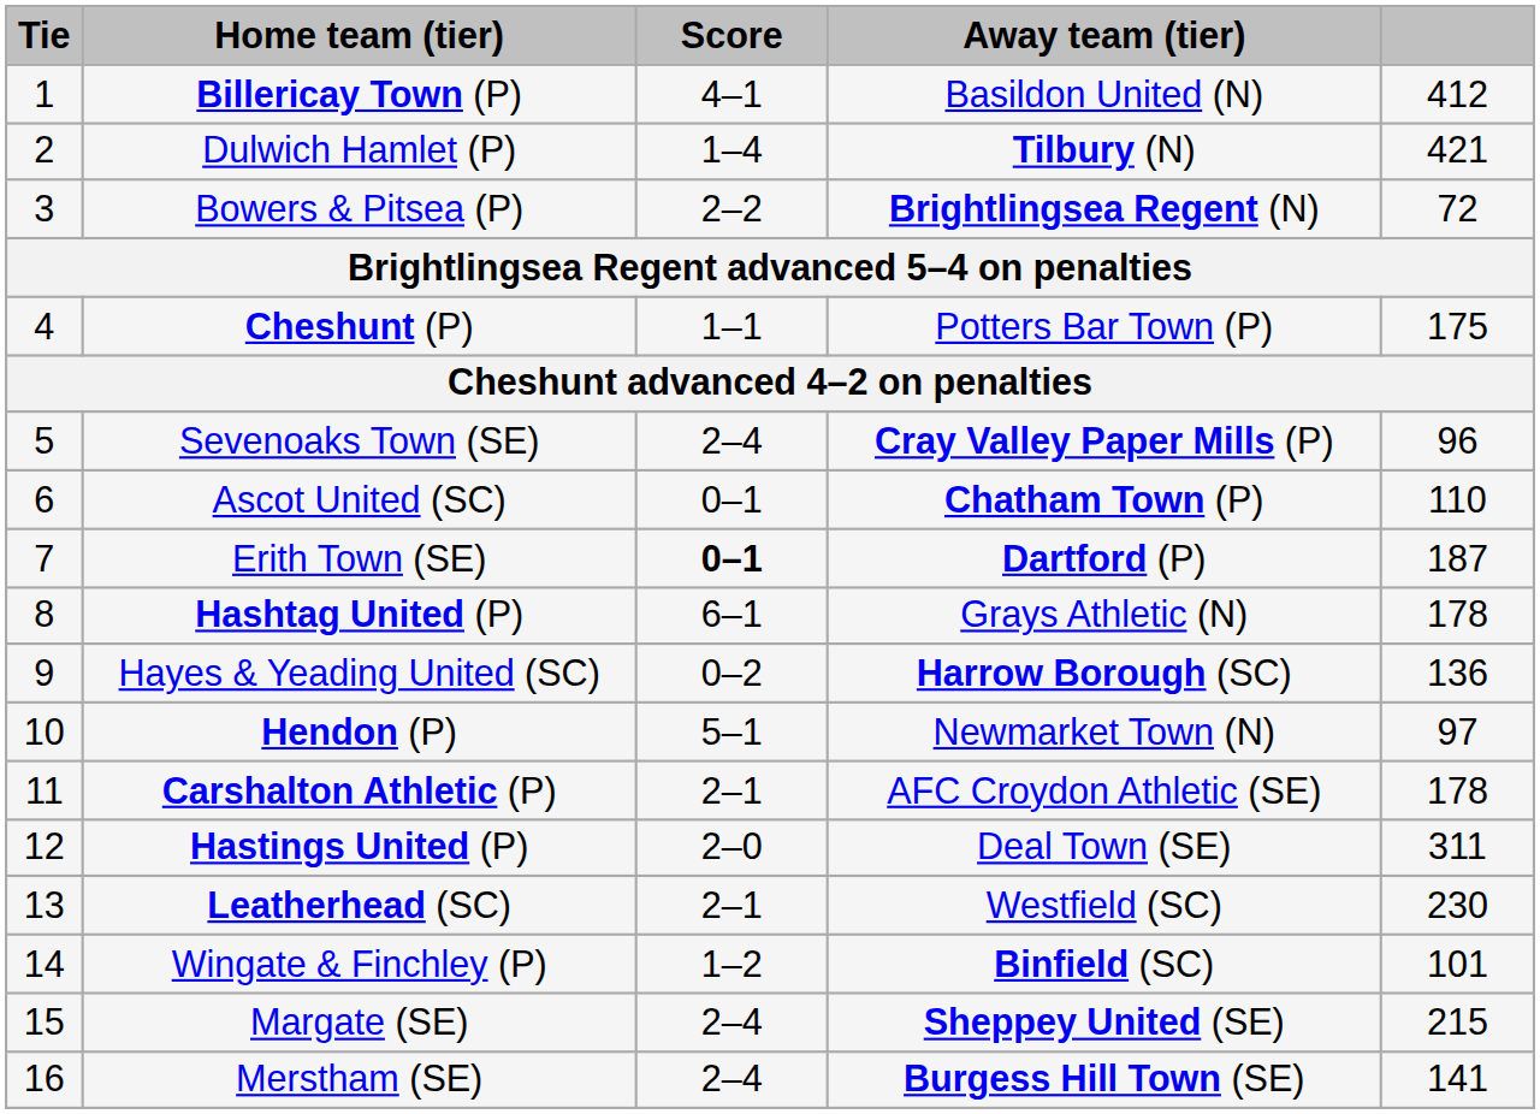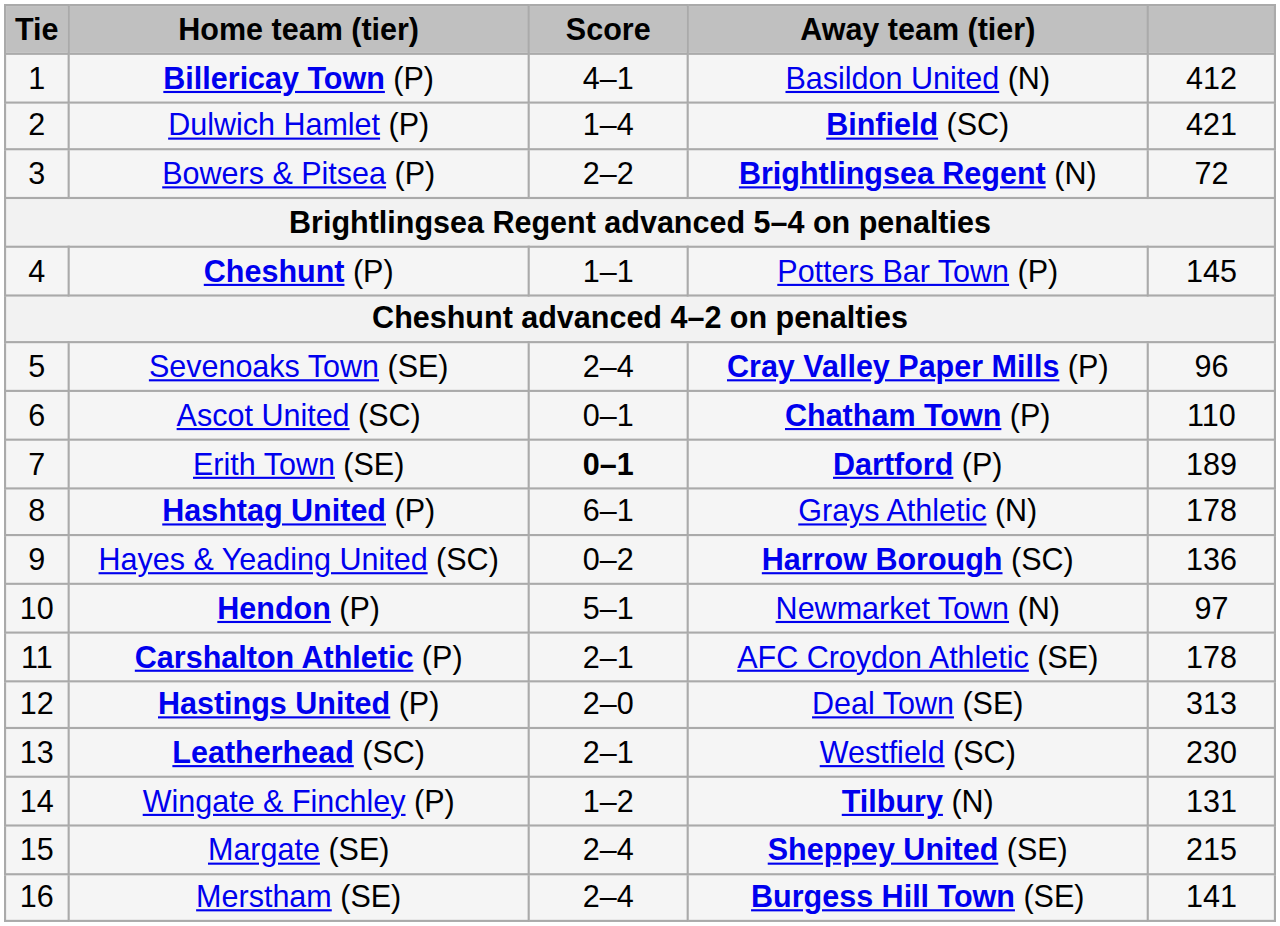Dulwich Hamlet (P) | Away team (tier): Tilbury (N) -> Binfield (SC)
Cheshunt (P) | column 5: 175 -> 145
Erith Town (SE) | column 5: 187 -> 189
Hastings United (P) | column 5: 311 -> 313
Wingate & Finchley (P) | Away team (tier): Binfield (SC) -> Tilbury (N)
Wingate & Finchley (P) | column 5: 101 -> 131
